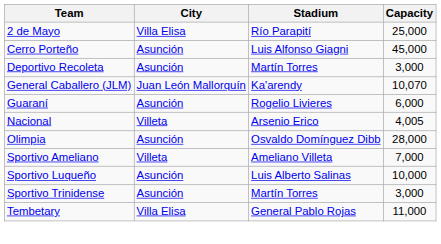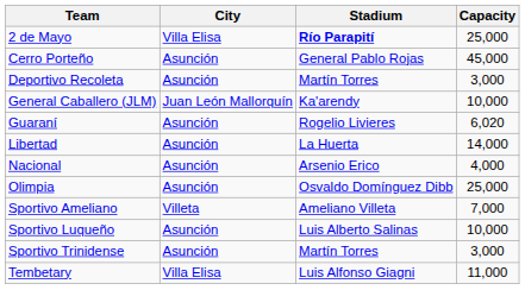2 de Mayo | Stadium: normal -> bold
Cerro Porteño | Stadium: Luis Alfonso Giagni -> General Pablo Rojas
General Caballero (JLM) | Capacity: 10,070 -> 10,000
Guaraní | Capacity: 6,000 -> 6,020
+ row: Libertad | Asunción | La Huerta | 14,000
Nacional | City: Villeta -> Asunción
Nacional | Capacity: 4,005 -> 4,000
Olimpia | Capacity: 28,000 -> 25,000
Tembetary | Stadium: General Pablo Rojas -> Luis Alfonso Giagni
